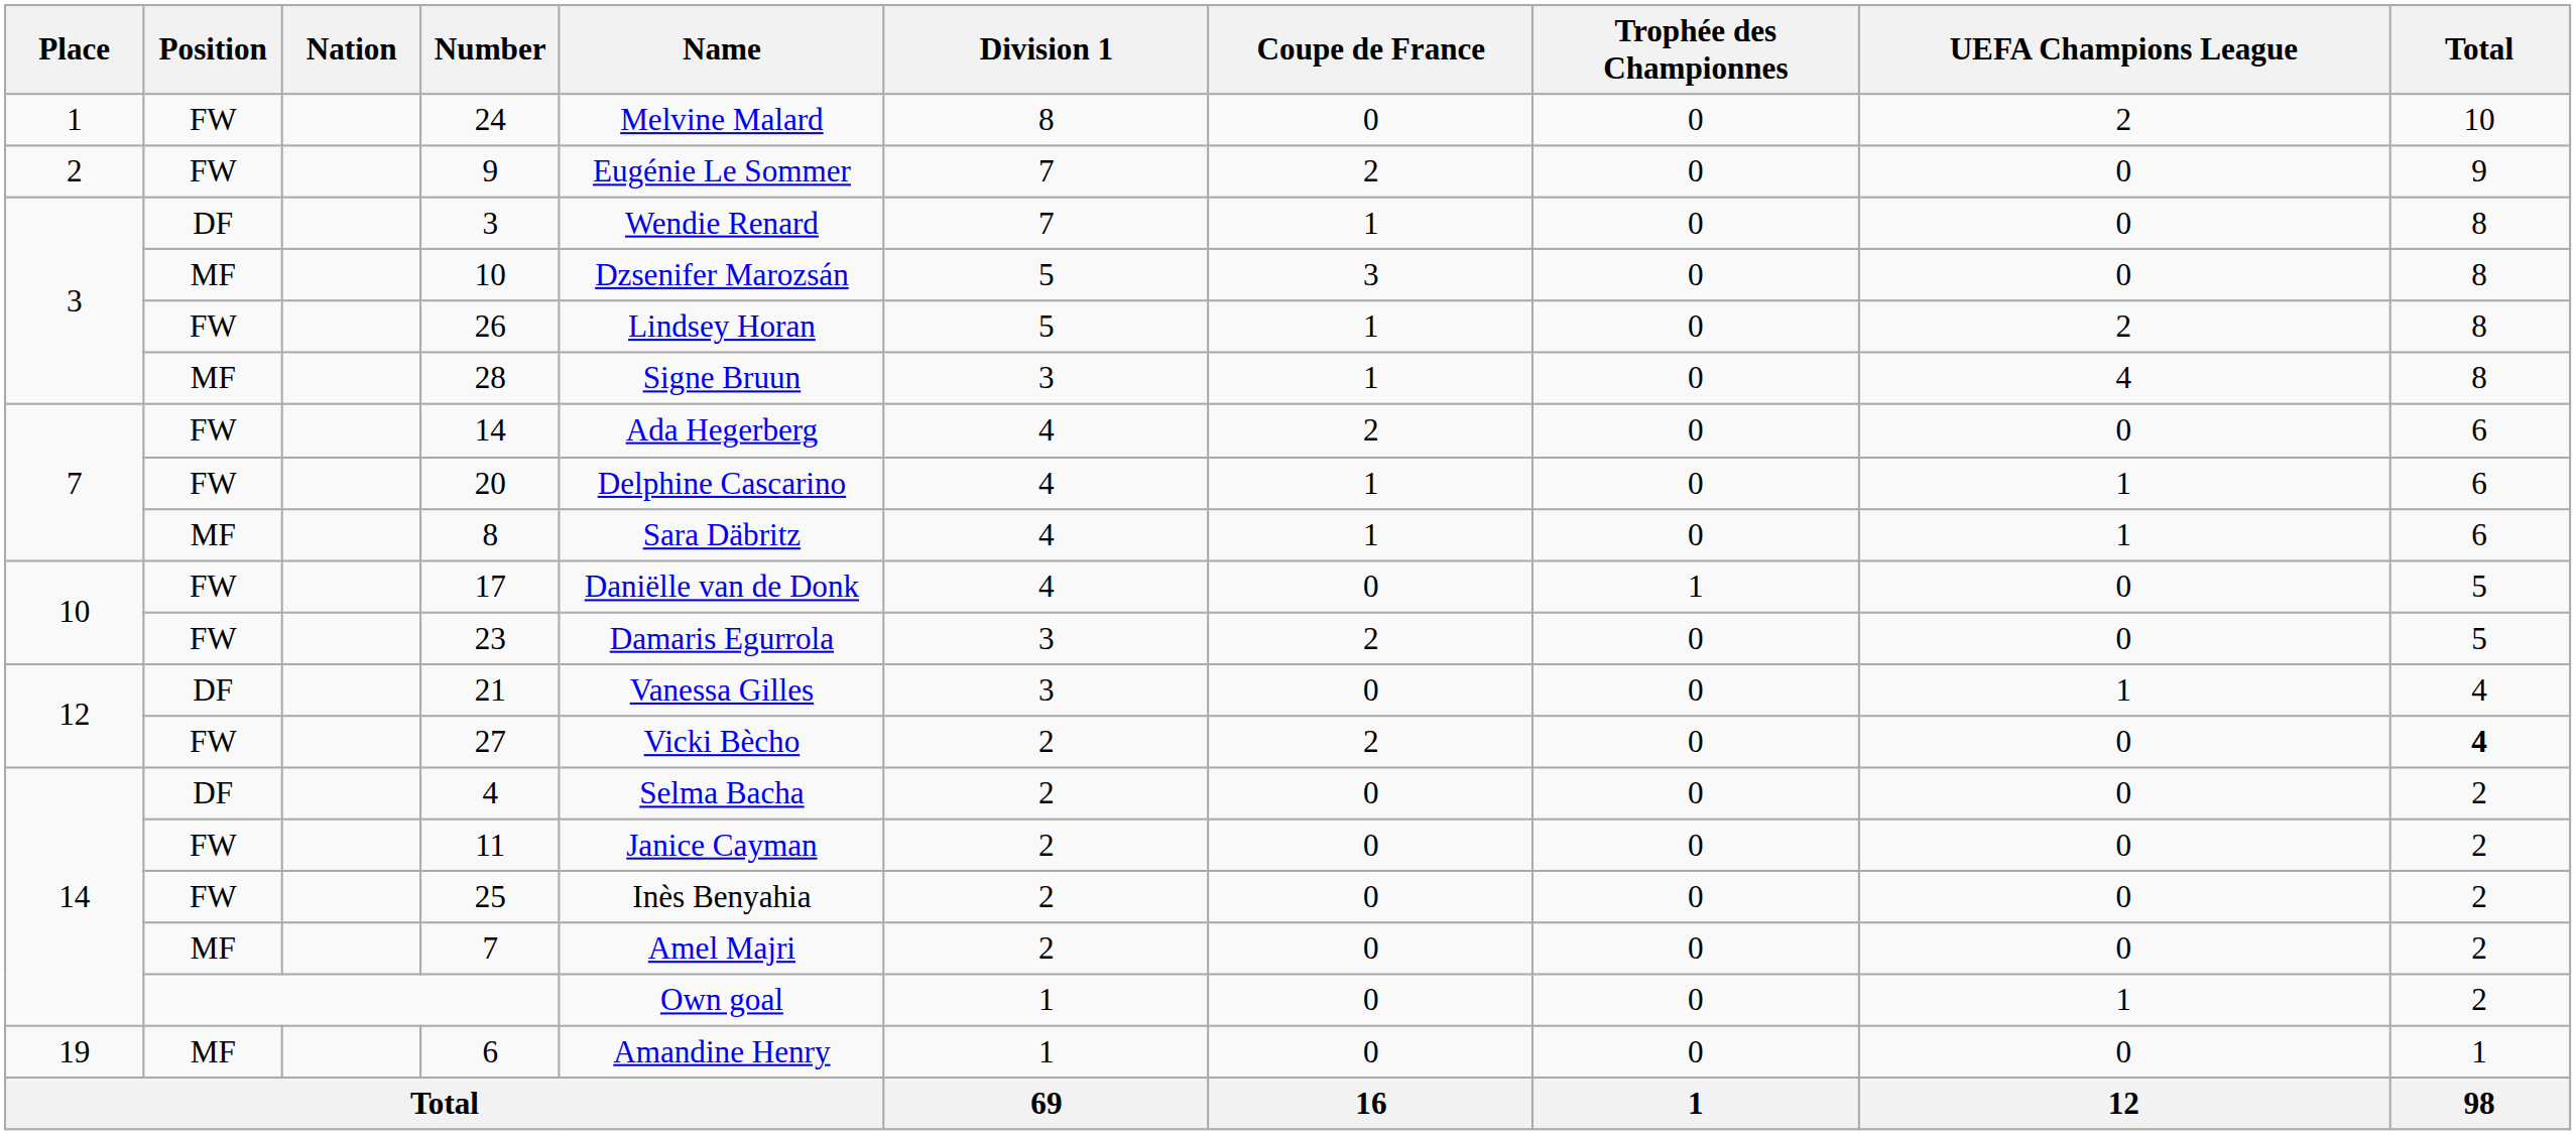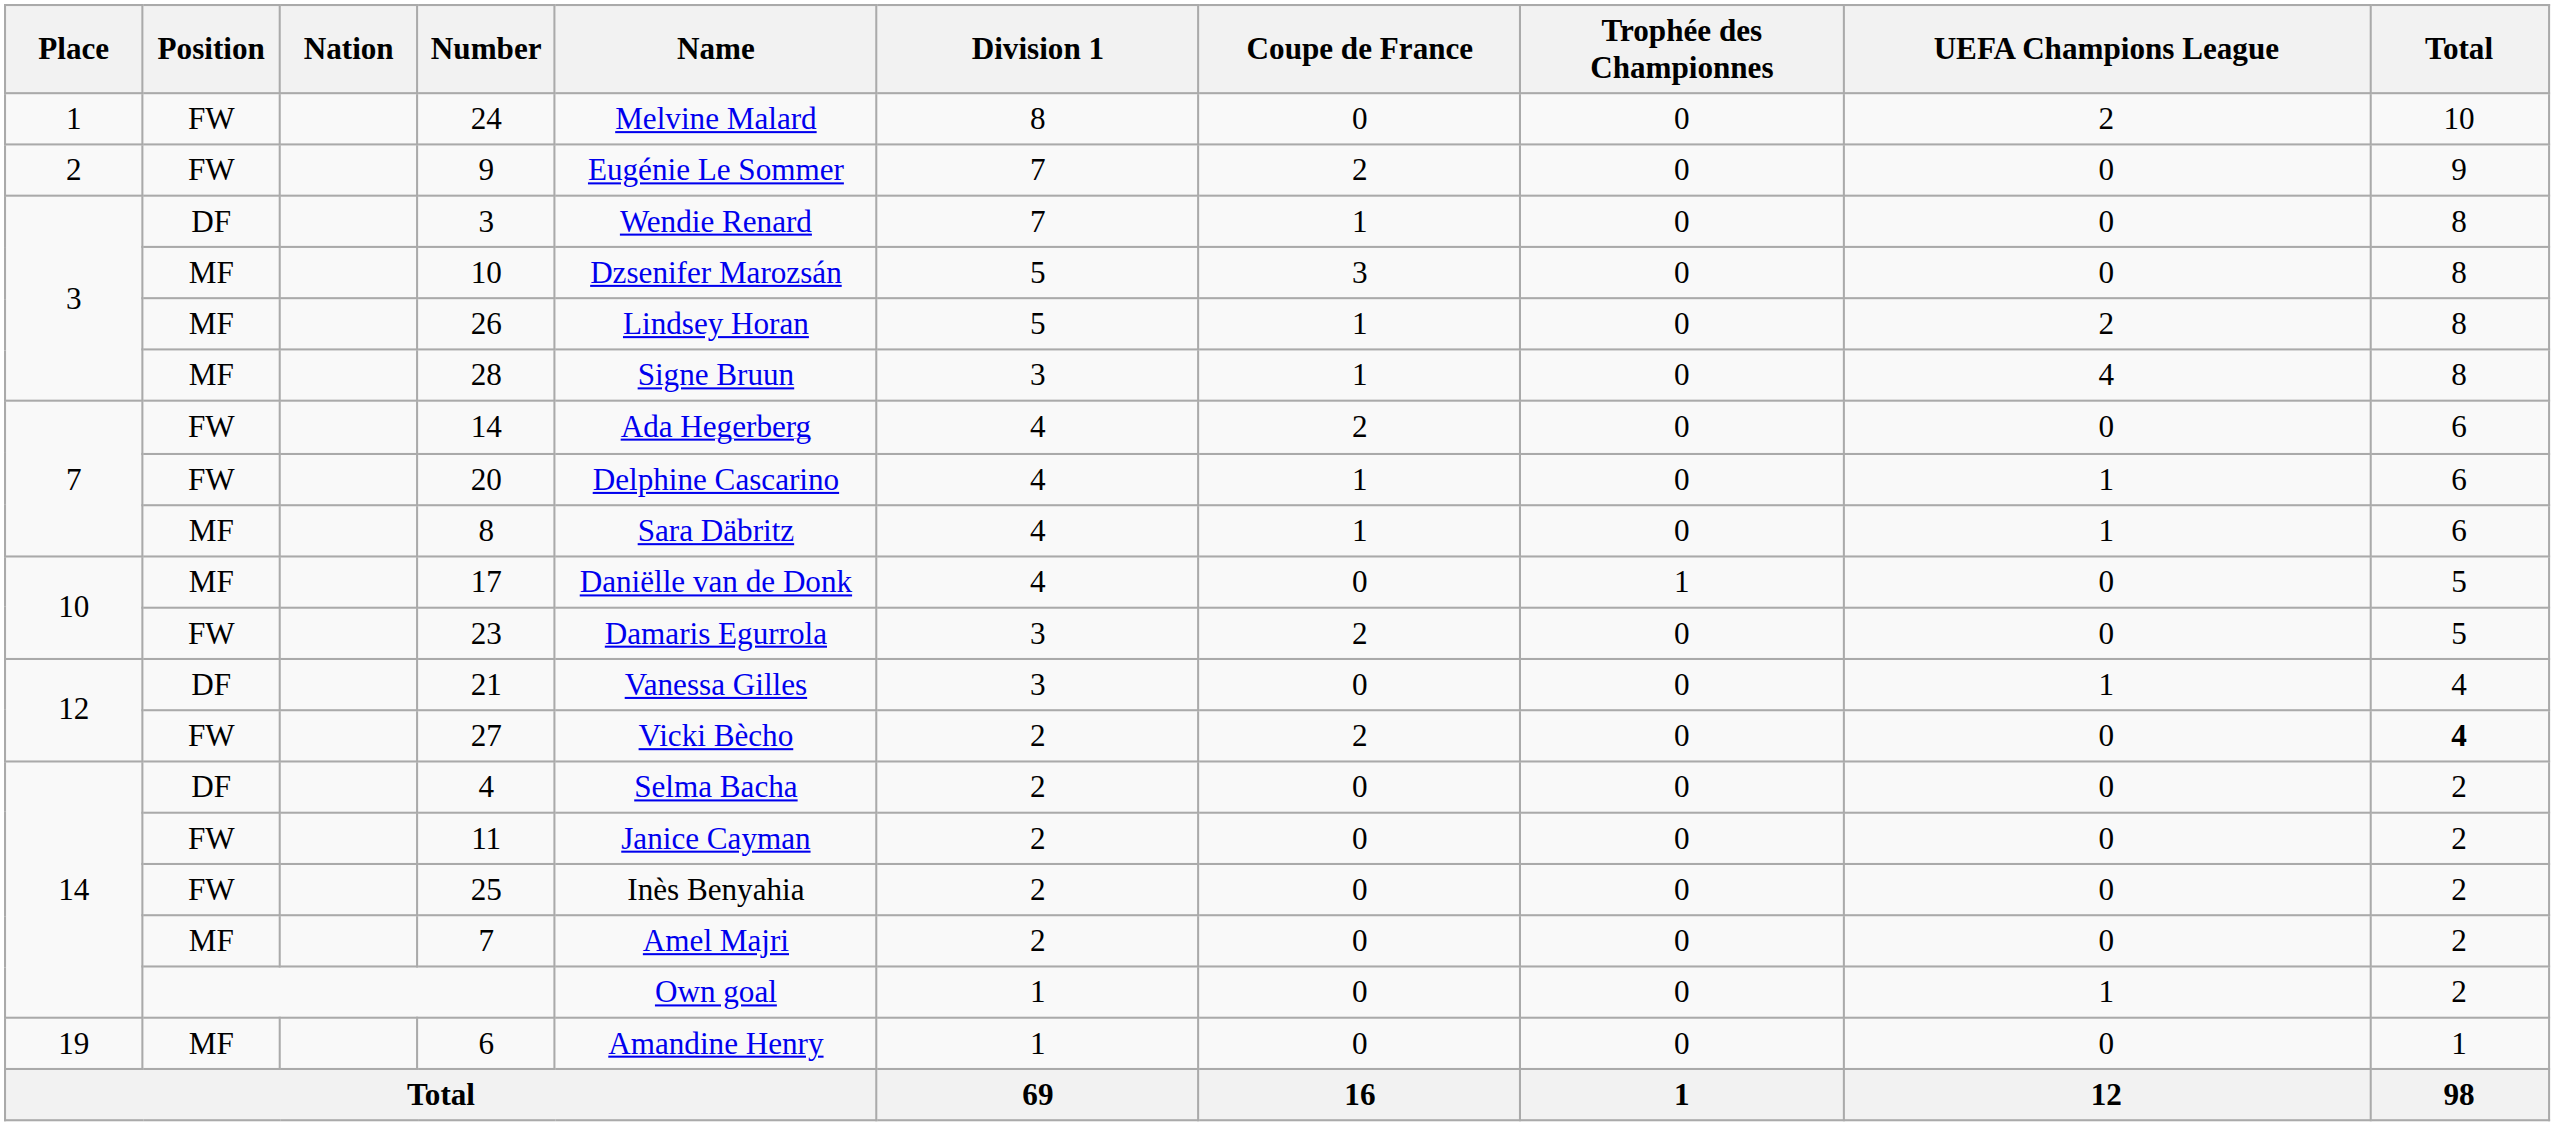26 | Position: FW -> MF
17 | Position: FW -> MF
